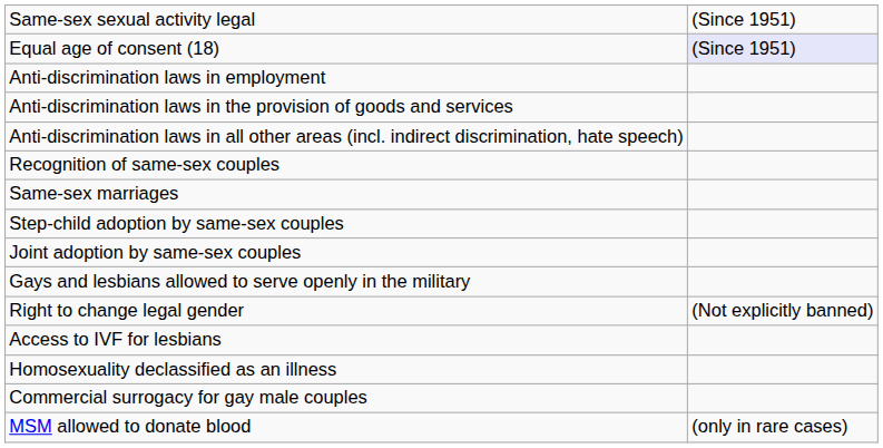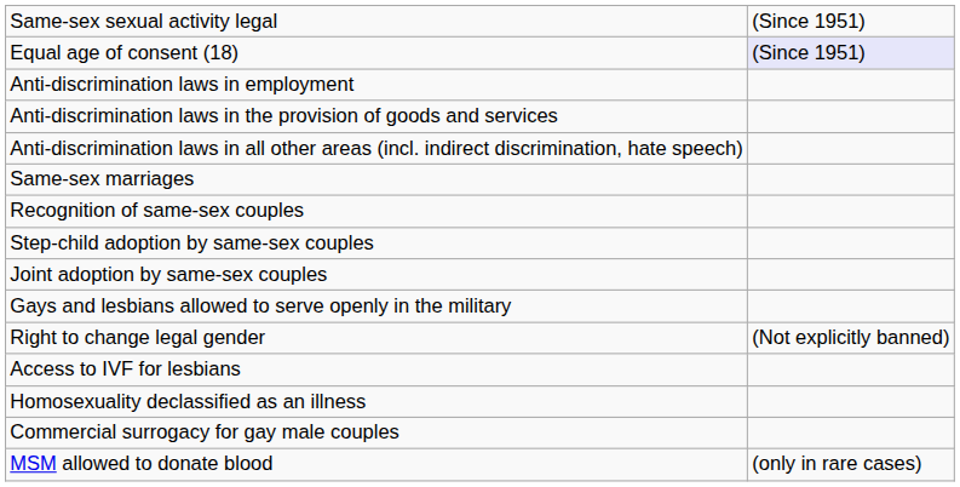rows swapped: Same-sex marriages <-> Recognition of same-sex couples
